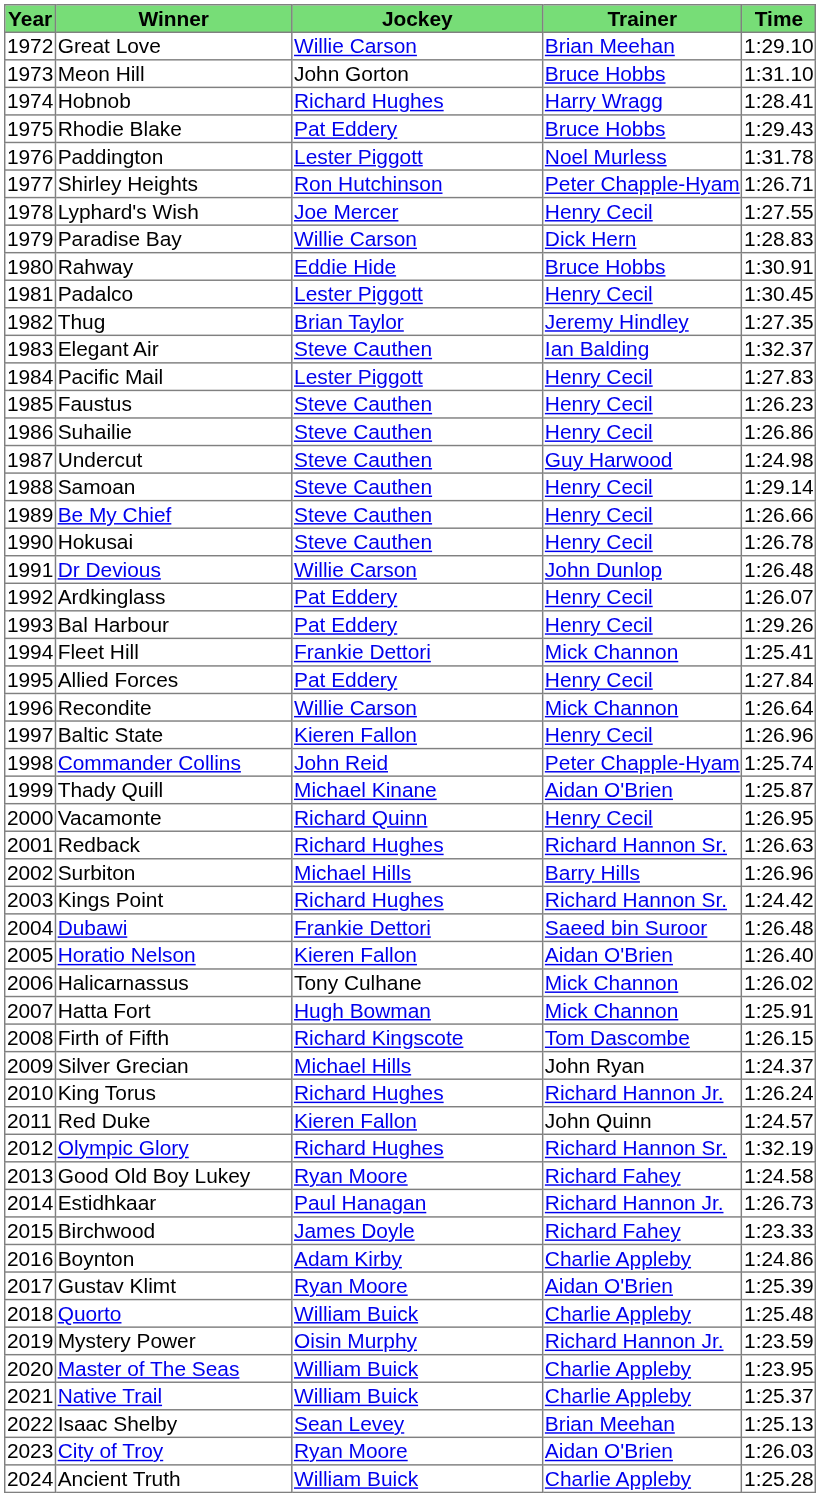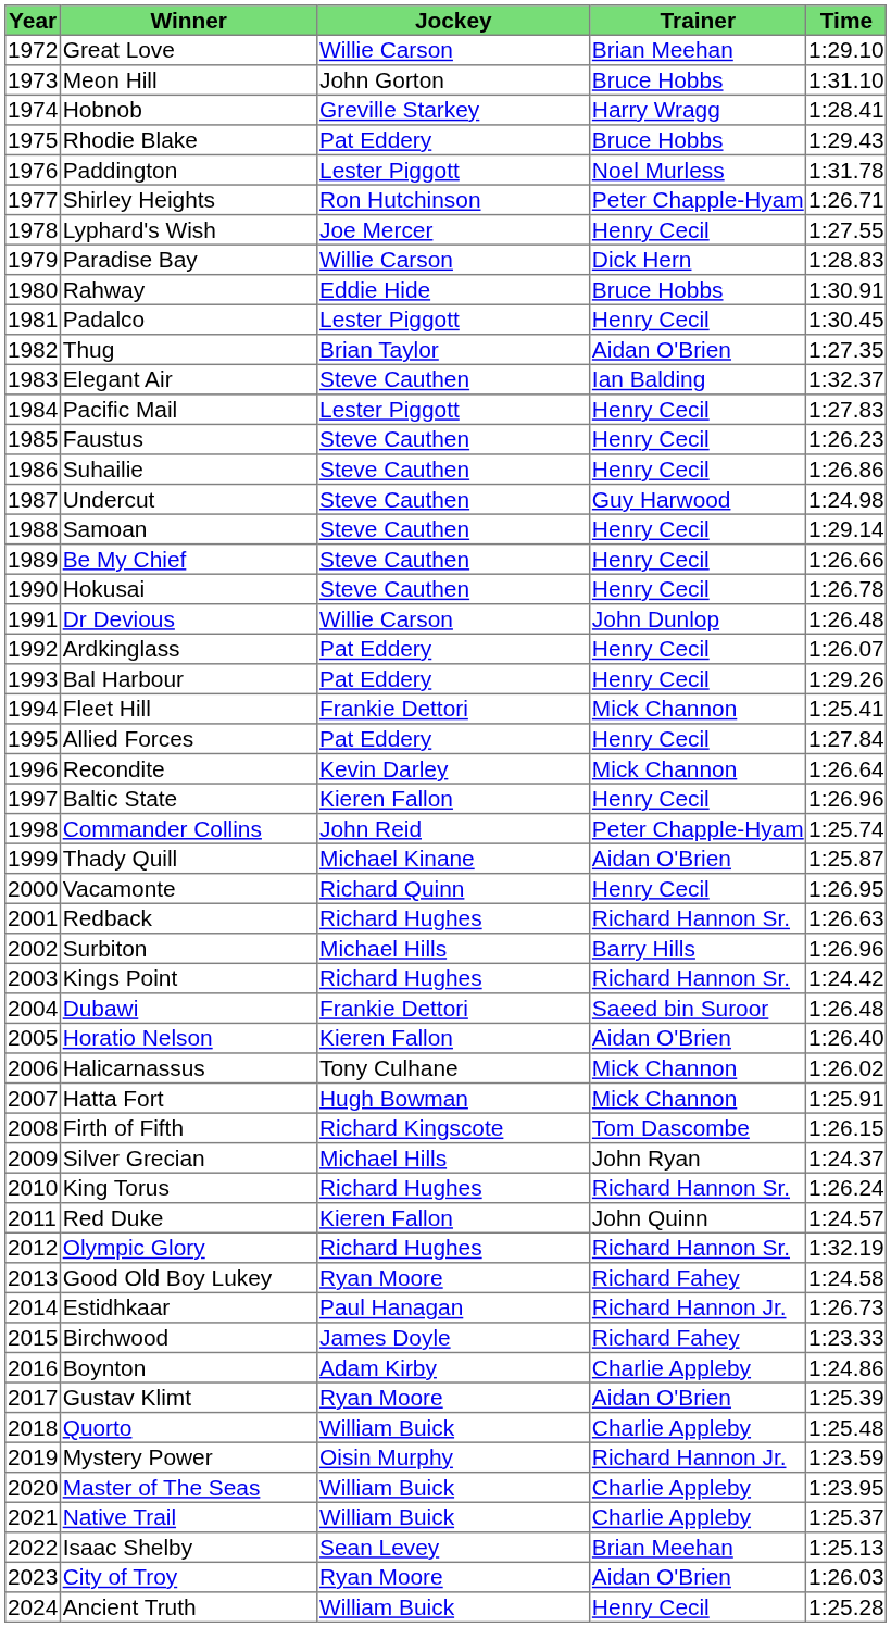Hobnob | Jockey: Richard Hughes -> Greville Starkey
Thug | Trainer: Jeremy Hindley -> Aidan O'Brien
Recondite | Jockey: Willie Carson -> Kevin Darley
King Torus | Trainer: Richard Hannon Jr. -> Richard Hannon Sr.
Ancient Truth | Trainer: Charlie Appleby -> Henry Cecil
